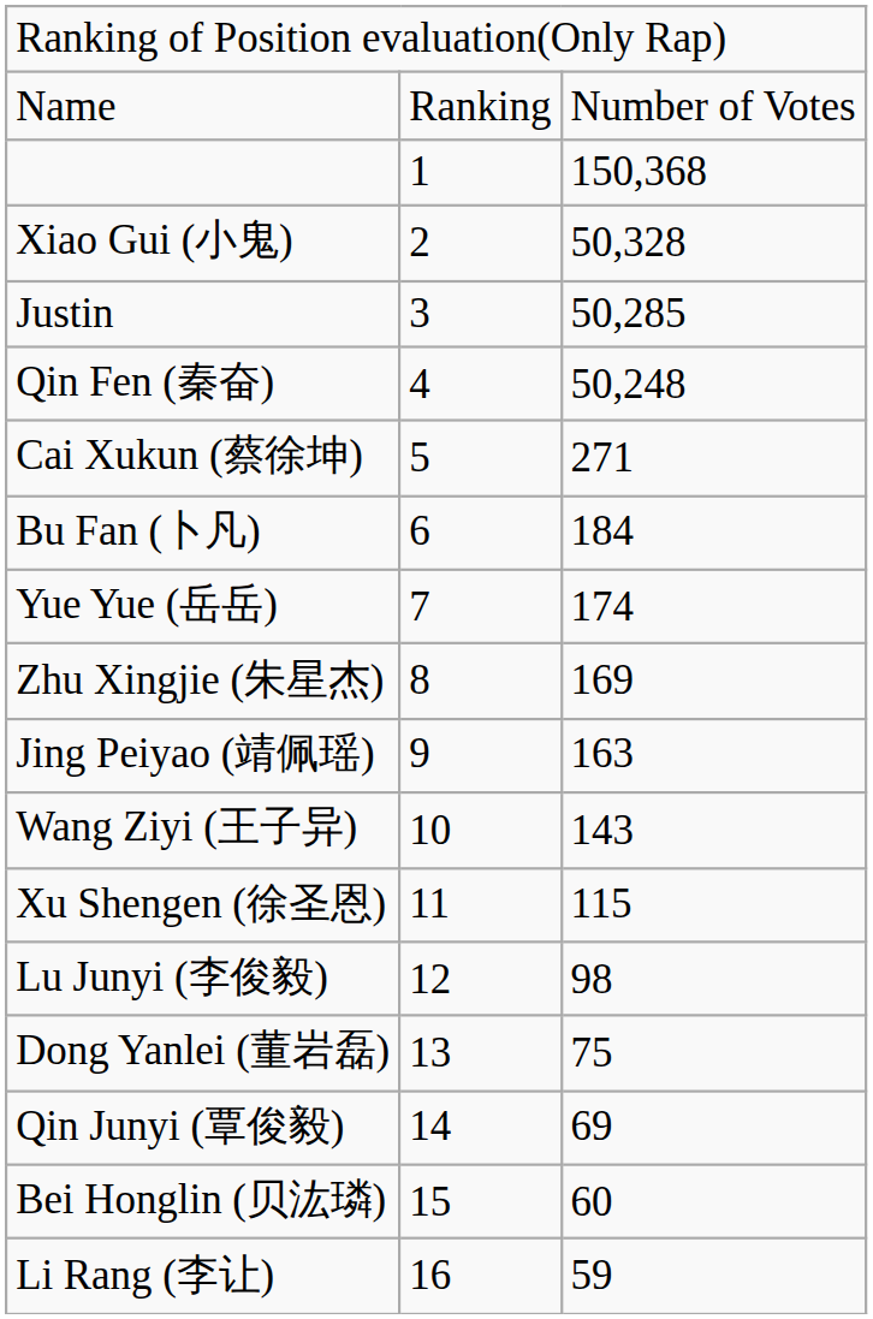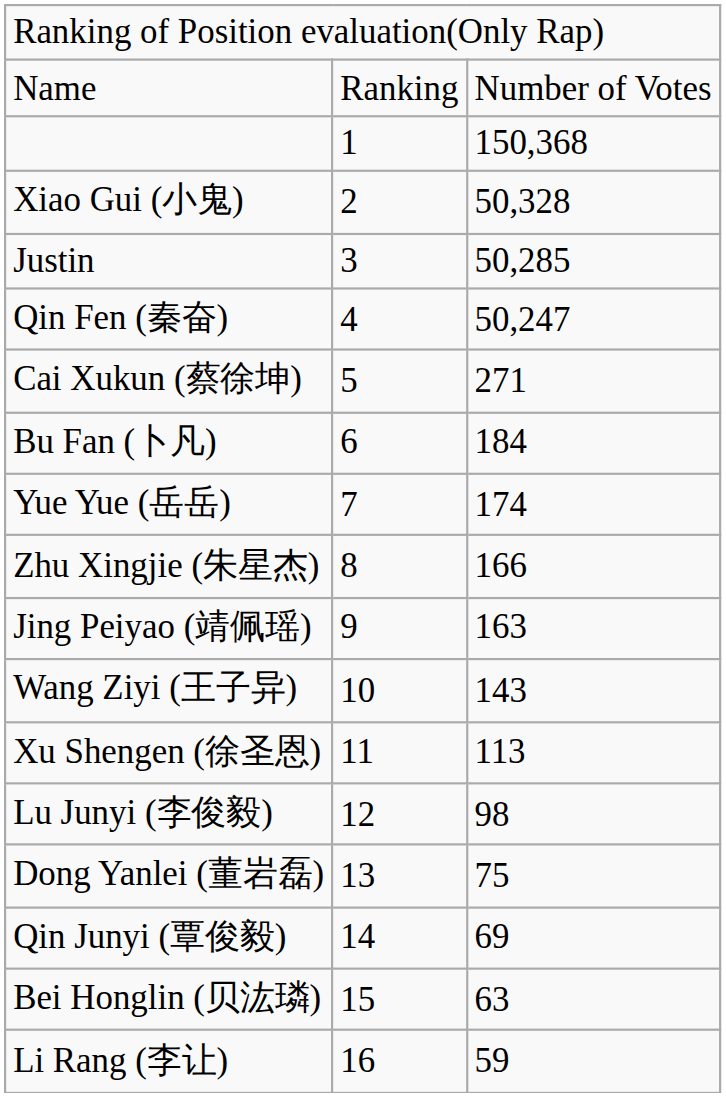Qin Fen (秦奋) | column 3: 50,248 -> 50,247
Zhu Xingjie (朱星杰) | column 3: 169 -> 166
Xu Shengen (徐圣恩) | column 3: 115 -> 113
Bei Honglin (贝汯璘) | column 3: 60 -> 63
